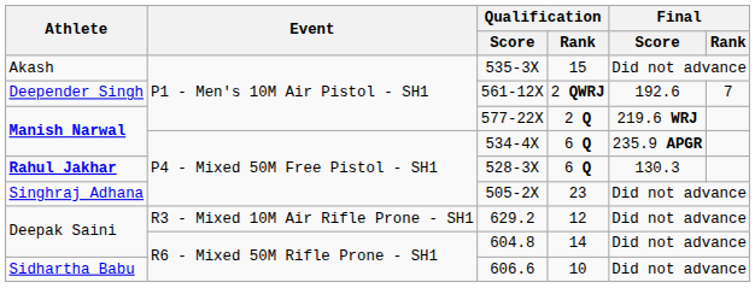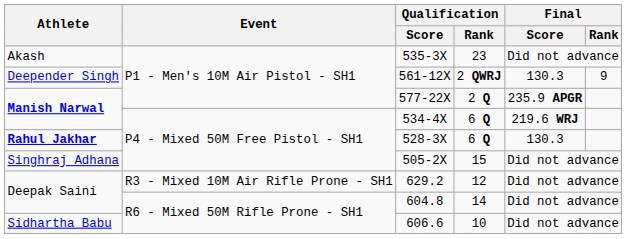535-3X | Qualification / Rank: 15 -> 23
561-12X | Final / Score: 192.6 -> 130.3
561-12X | Final / Rank: 7 -> 9
577-22X | Final / Score: 219.6 WRJ -> 235.9 APGR
534-4X | Final / Score: 235.9 APGR -> 219.6 WRJ
505-2X | Qualification / Rank: 23 -> 15
